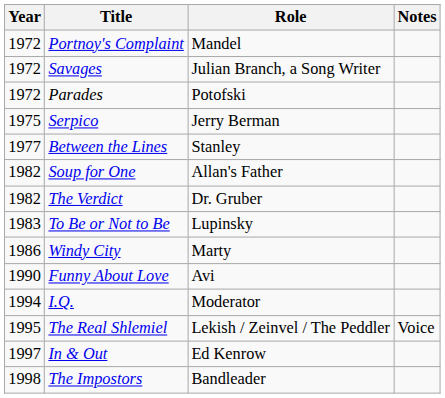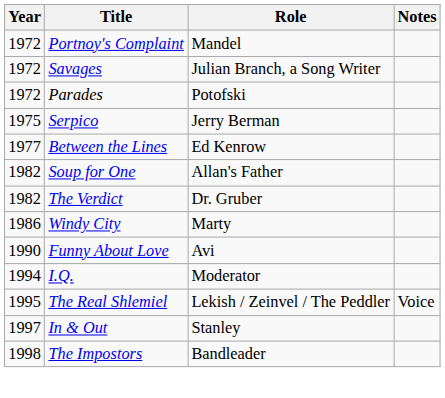Between the Lines | Role: Stanley -> Ed Kenrow
- row: 1983 | To Be or Not to Be | Lupinsky
In & Out | Role: Ed Kenrow -> Stanley
